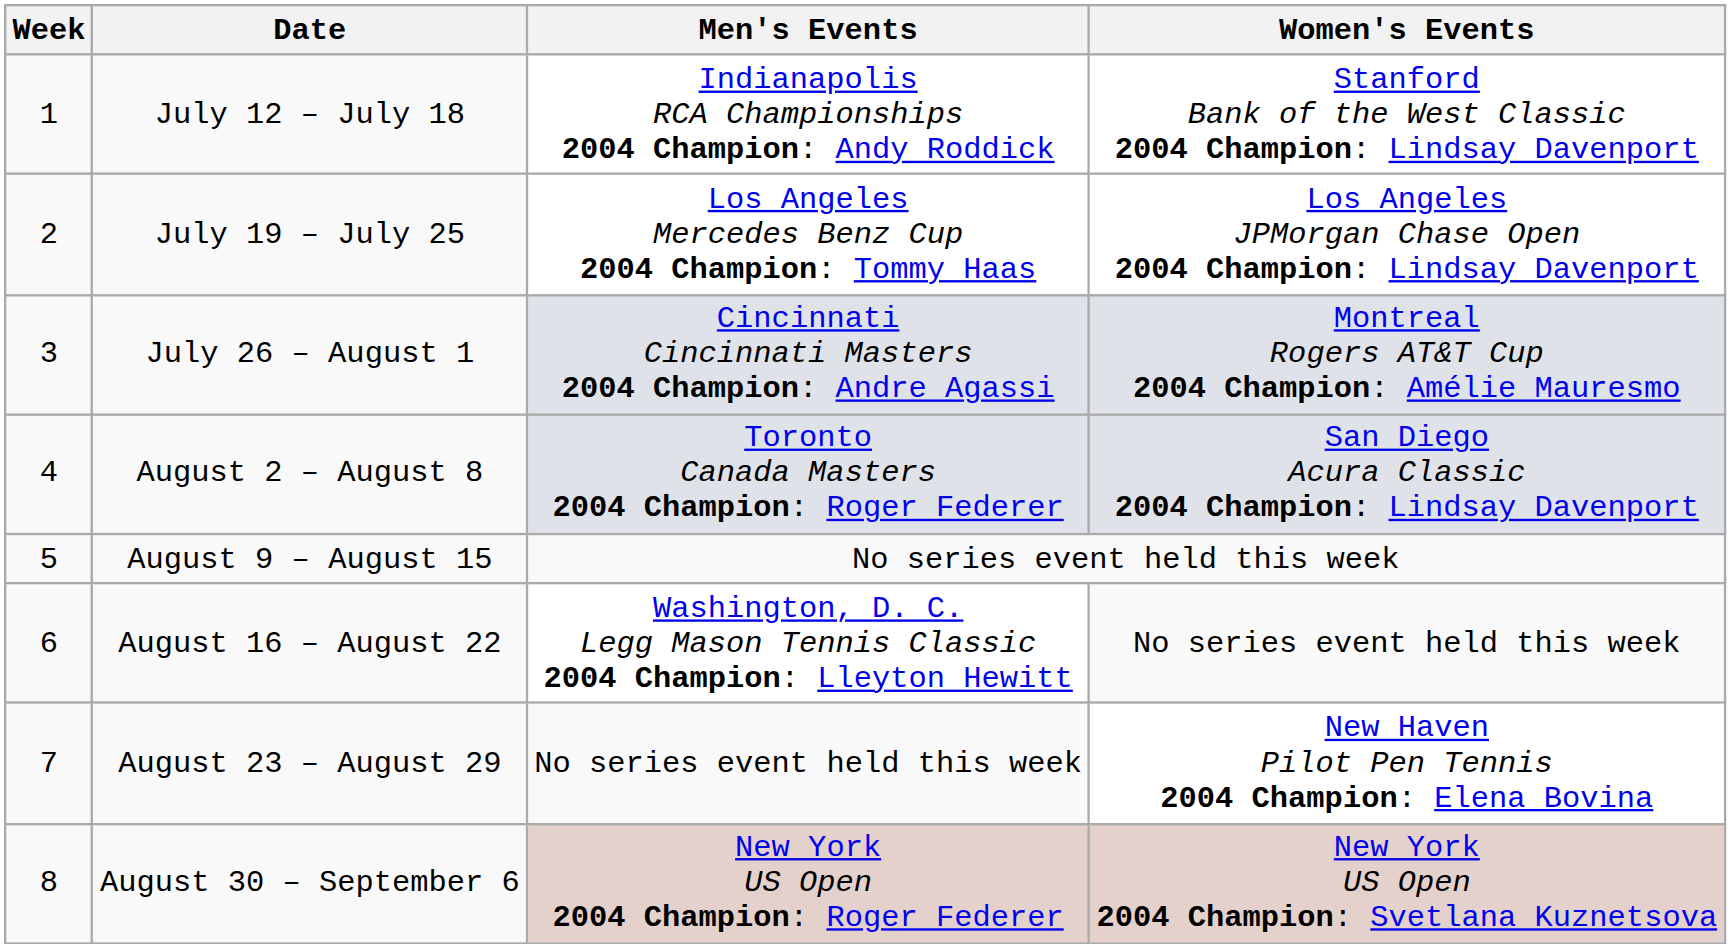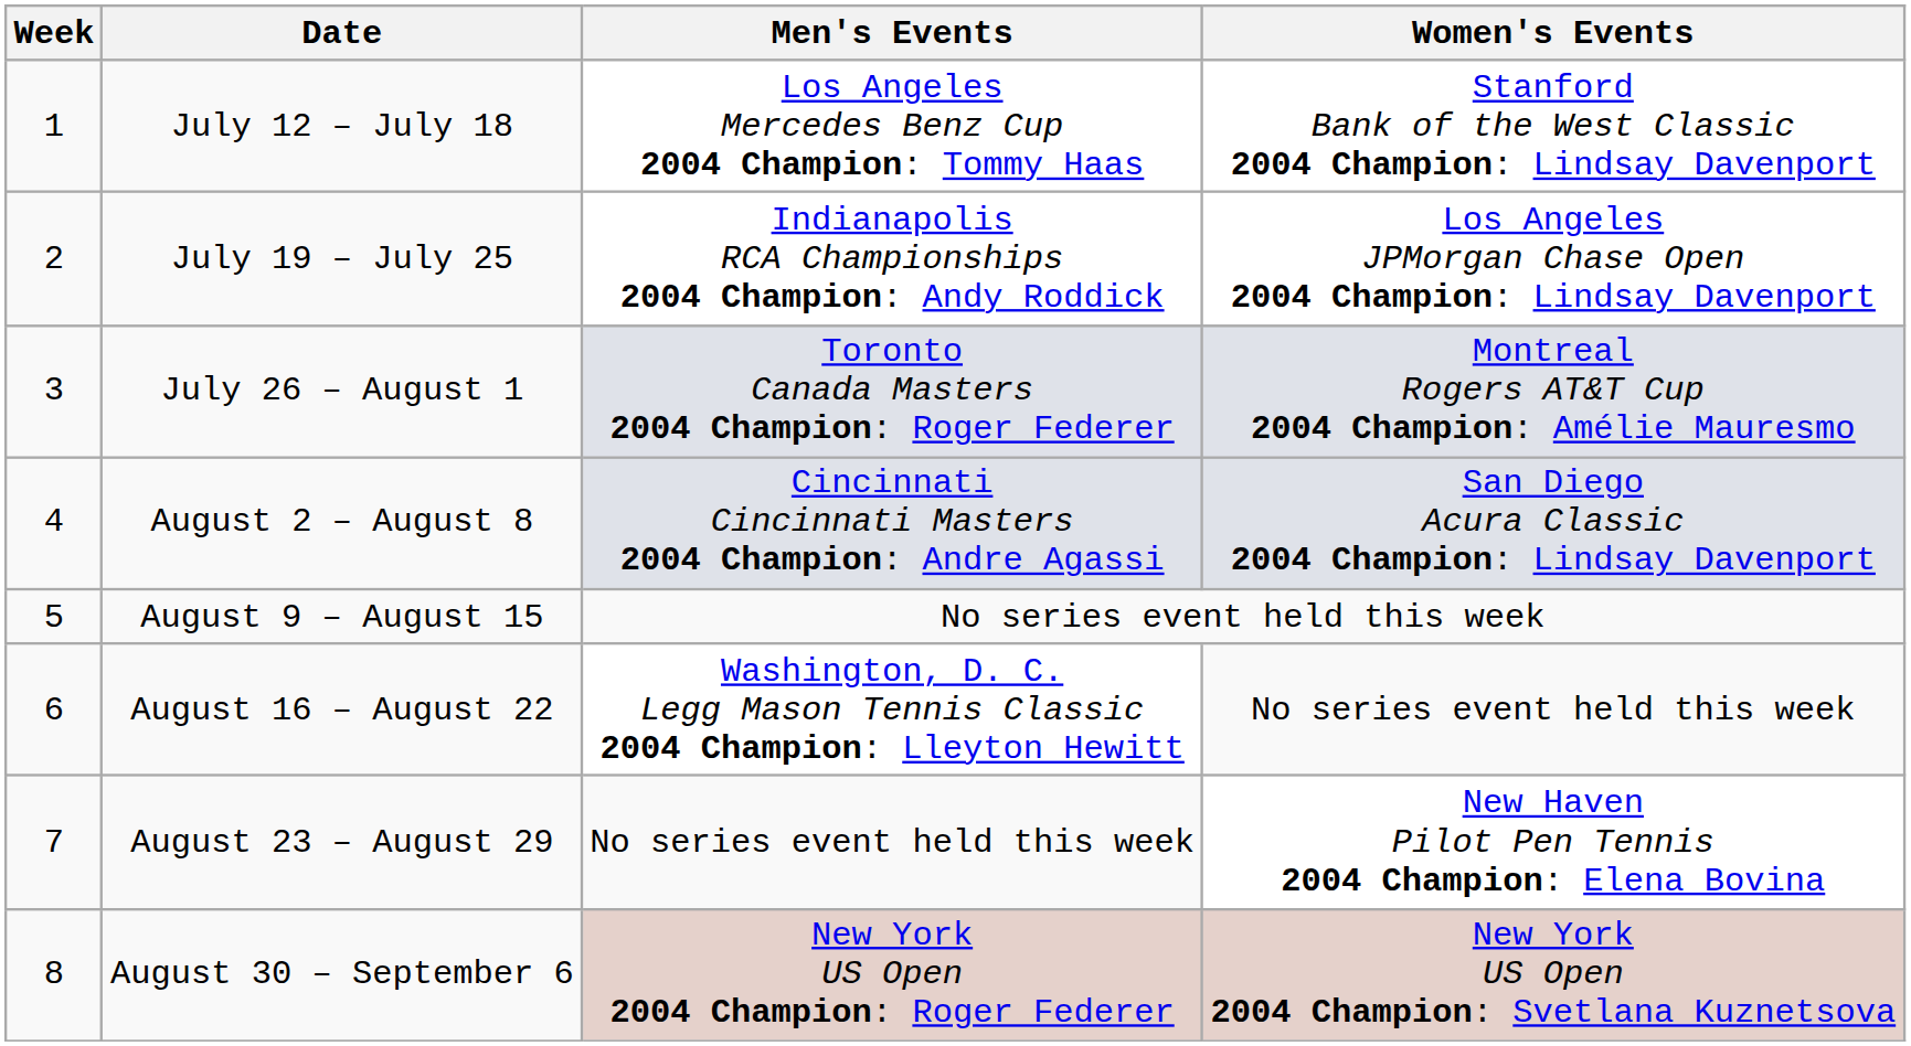July 12 – July 18 | Men's Events: Indianapolis RCA Championships 2004 Champion: Andy Roddick -> Los Angeles Mercedes Benz Cup 2004 Champion: Tommy Haas
July 19 – July 25 | Men's Events: Los Angeles Mercedes Benz Cup 2004 Champion: Tommy Haas -> Indianapolis RCA Championships 2004 Champion: Andy Roddick
July 26 – August 1 | Men's Events: Cincinnati Cincinnati Masters 2004 Champion: Andre Agassi -> Toronto Canada Masters 2004 Champion: Roger Federer
August 2 – August 8 | Men's Events: Toronto Canada Masters 2004 Champion: Roger Federer -> Cincinnati Cincinnati Masters 2004 Champion: Andre Agassi
